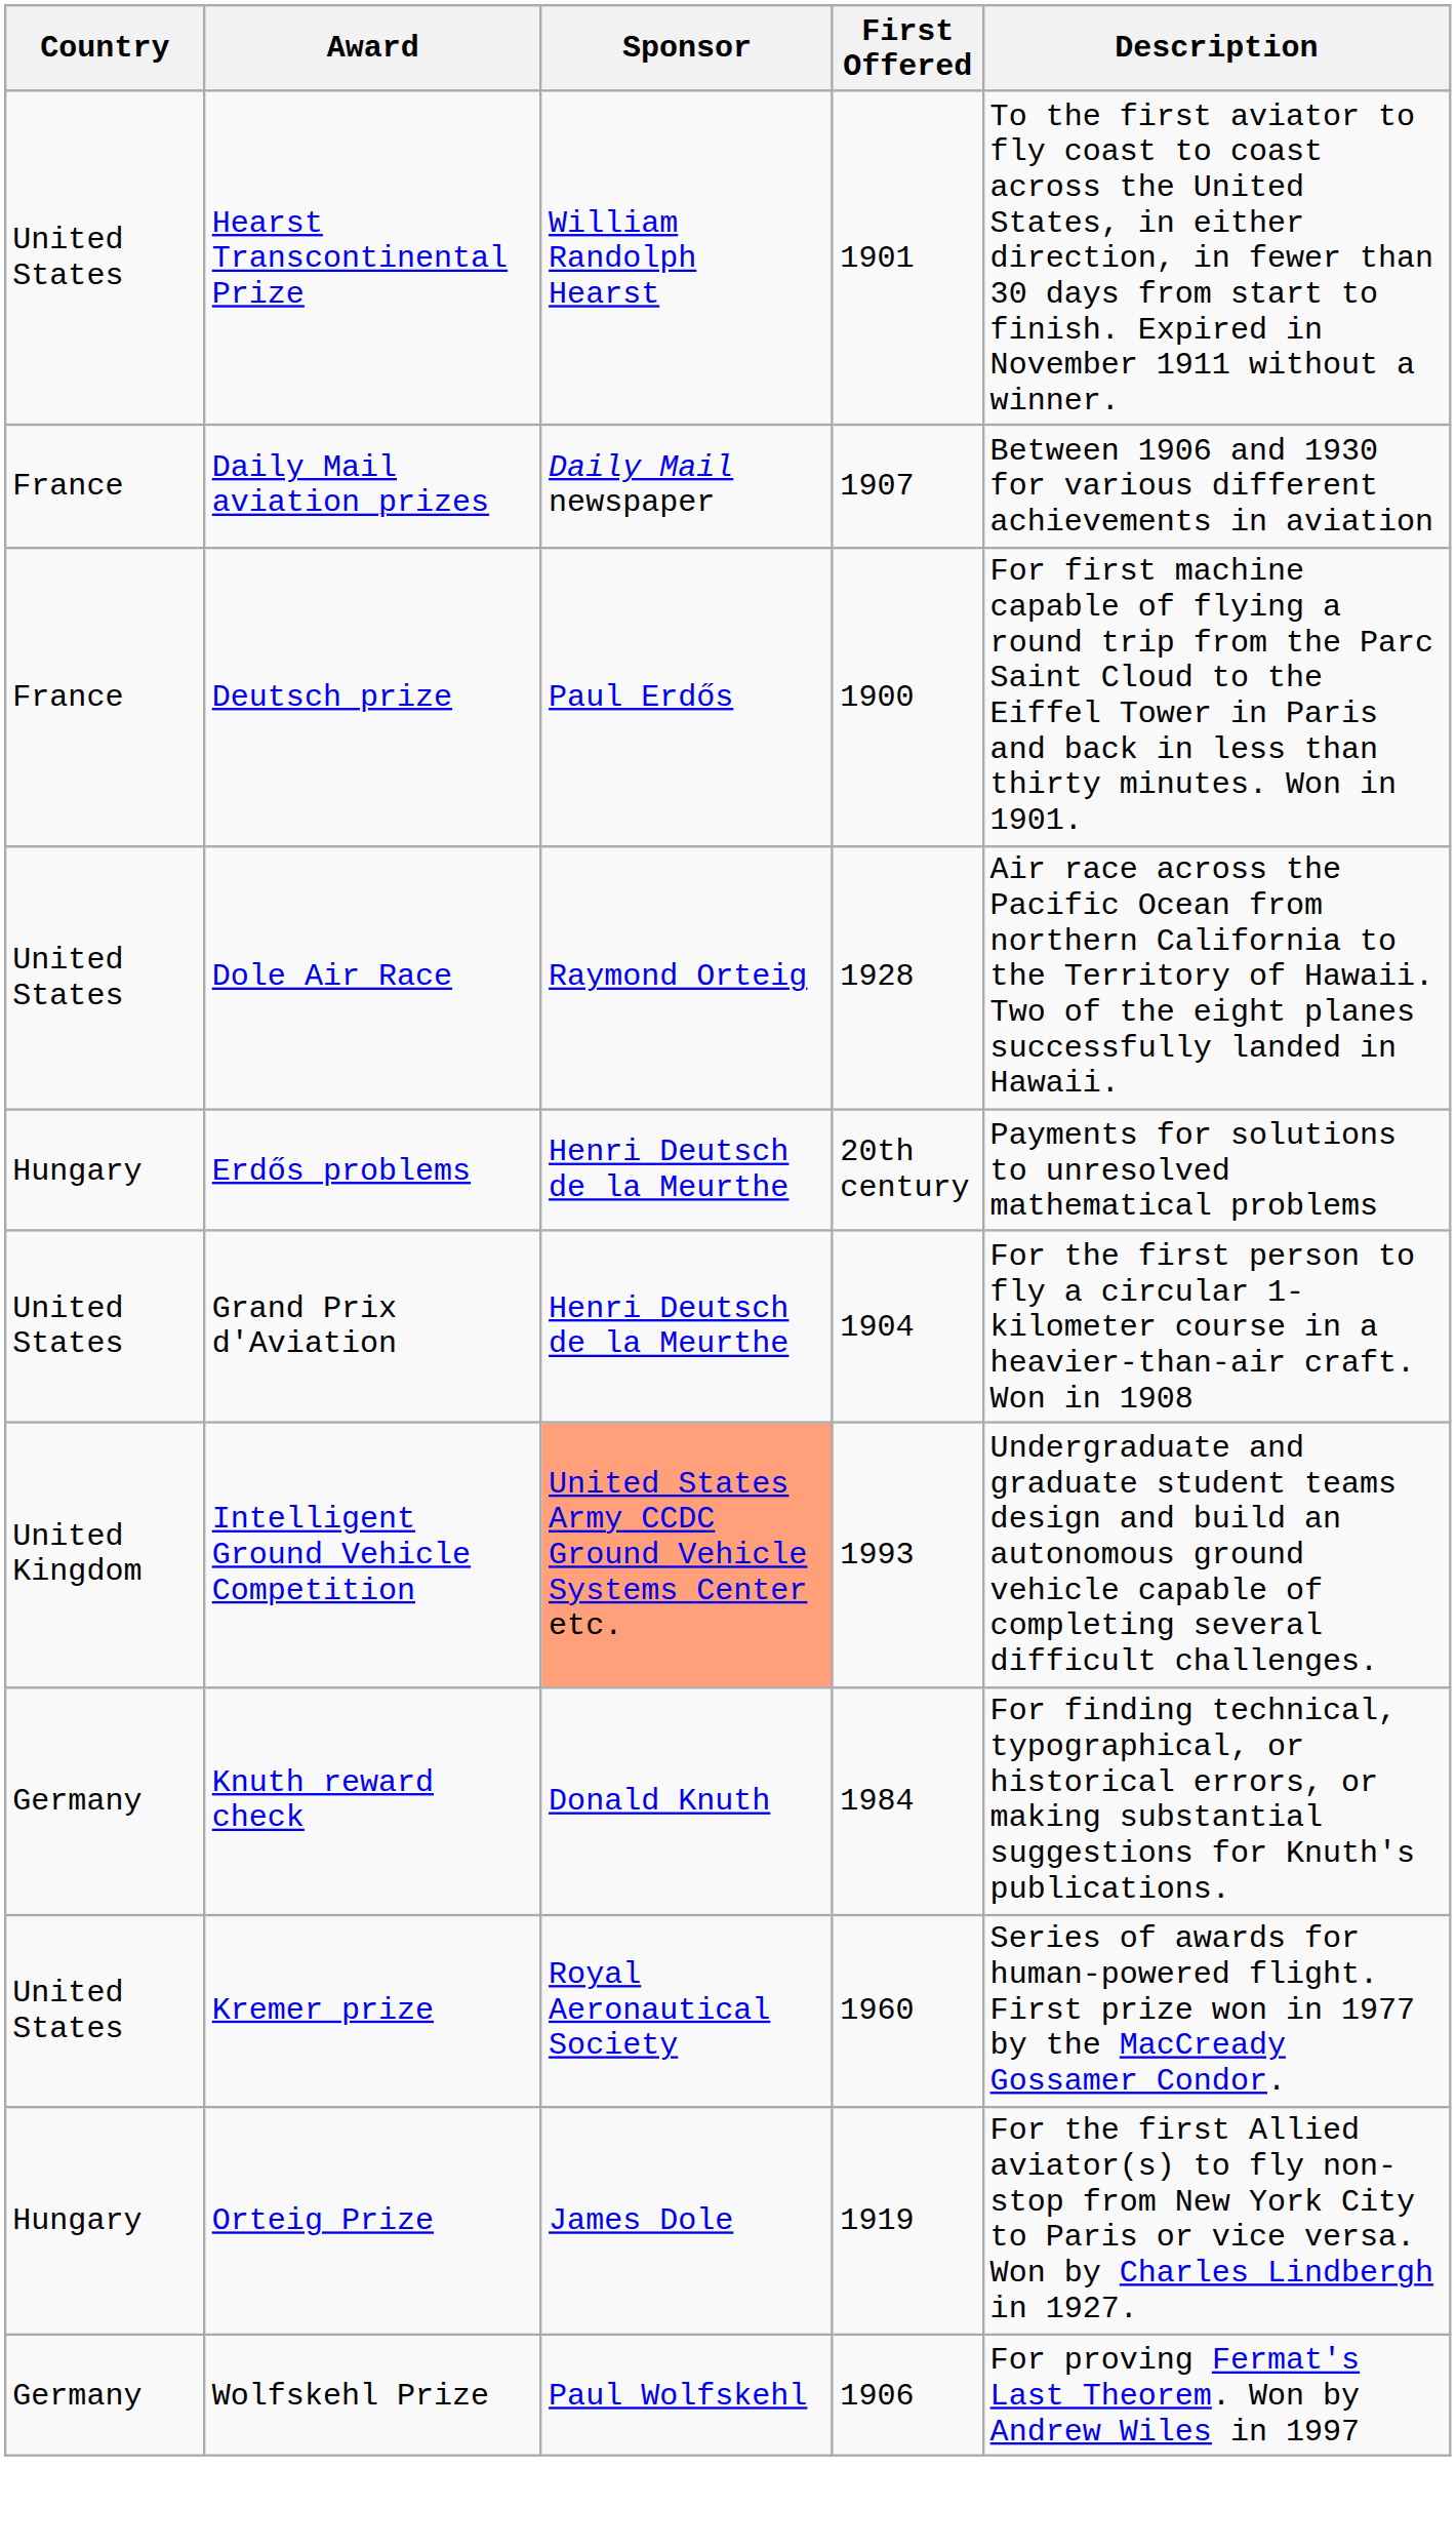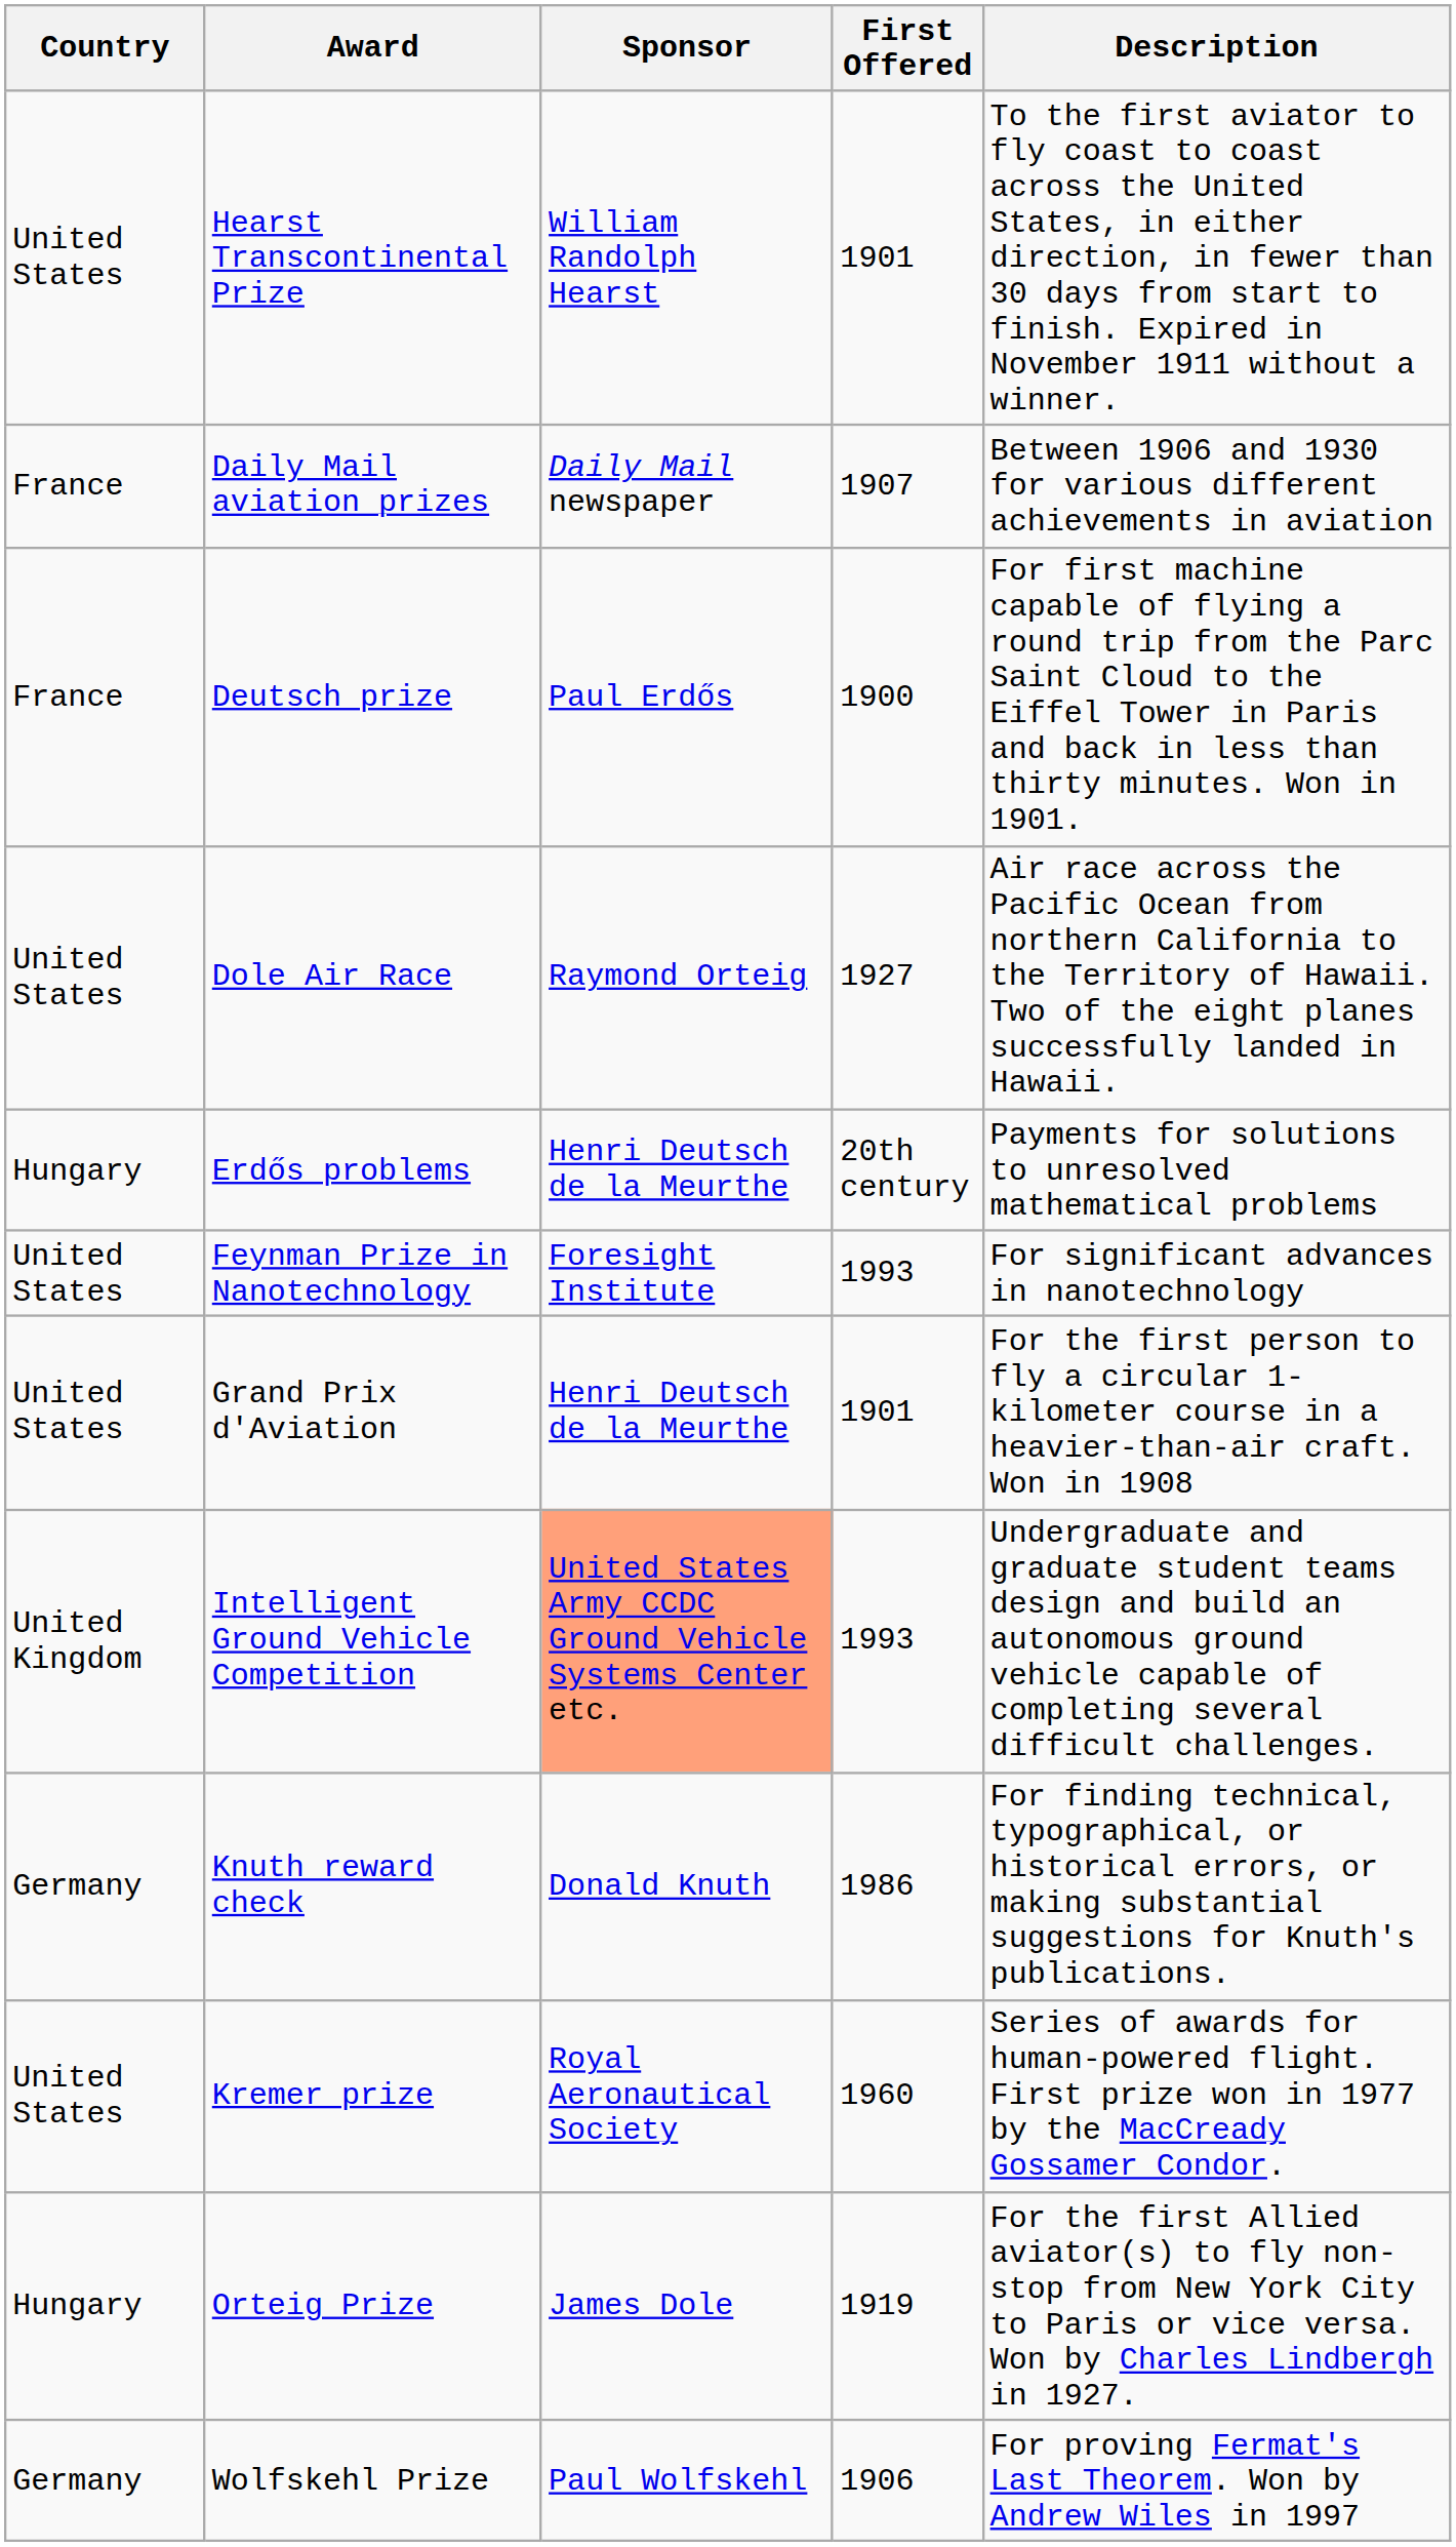Dole Air Race | First Offered: 1928 -> 1927
+ row: United States | Feynman Prize in Nanotechnology | Foresight Institute | 1993 | For significant advances in nanotechnology
Grand Prix d'Aviation | First Offered: 1904 -> 1901
Knuth reward check | First Offered: 1984 -> 1986
